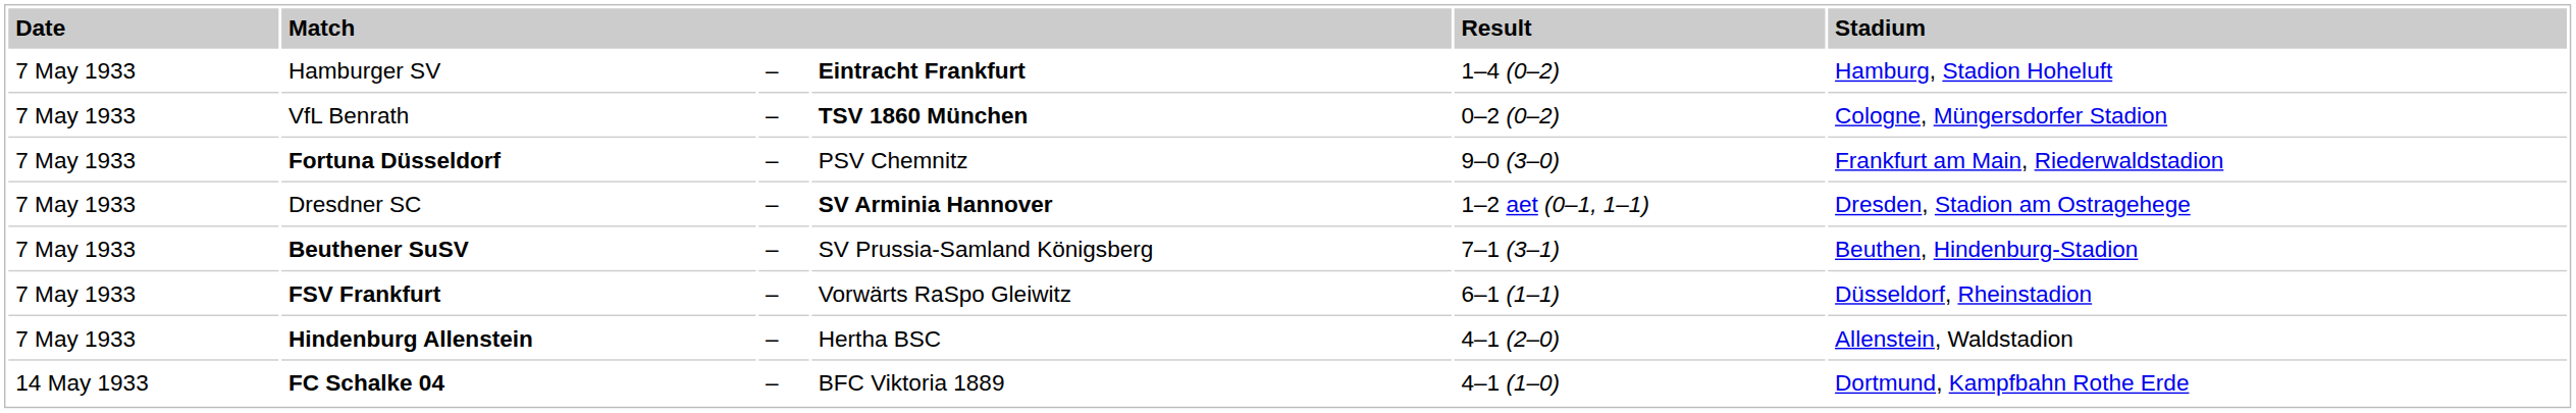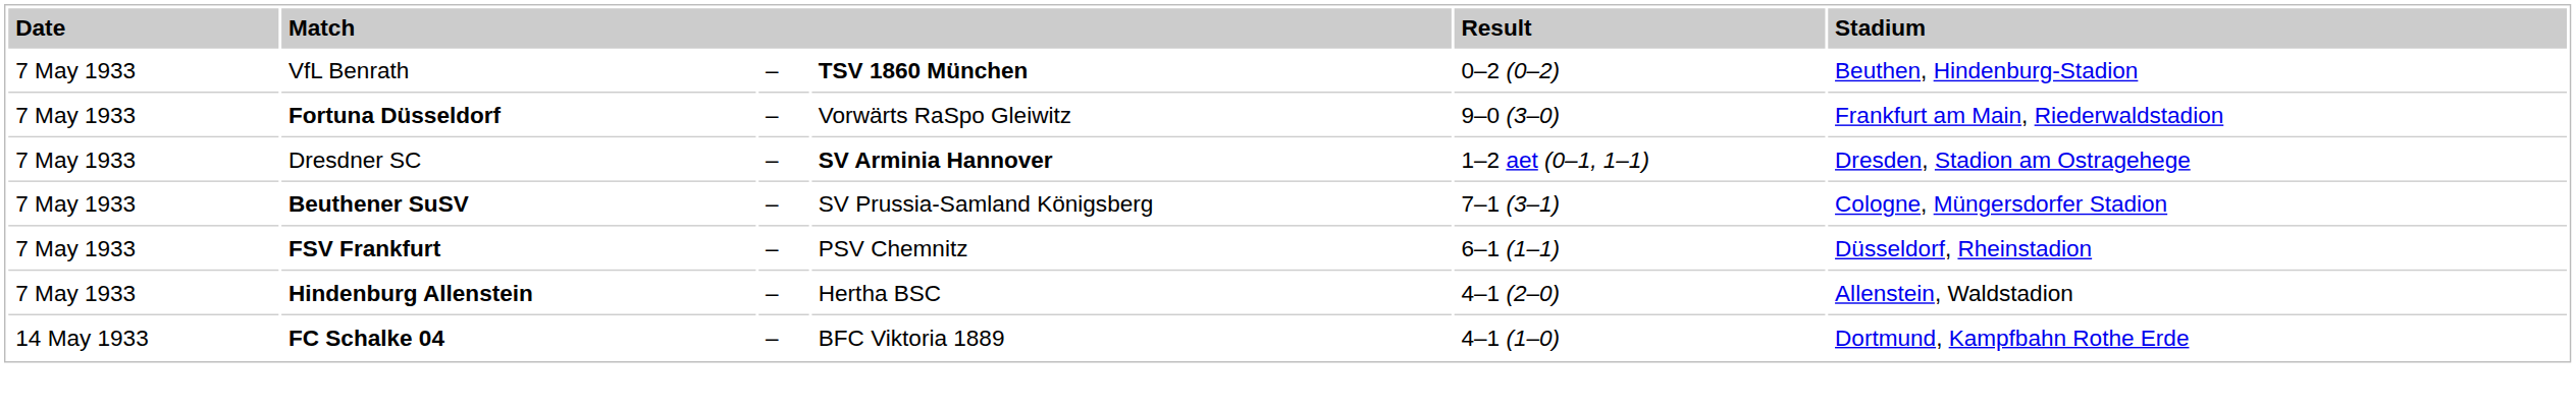- row: 7 May 1933 | Hamburger SV | – | Eintracht Frankfurt | 1–4 (0–2) | Hamburg, Stadion Hoheluft
VfL Benrath | column 6: Cologne, Müngersdorfer Stadion -> Beuthen, Hindenburg-Stadion
Fortuna Düsseldorf | column 4: PSV Chemnitz -> Vorwärts RaSpo Gleiwitz
Beuthener SuSV | column 6: Beuthen, Hindenburg-Stadion -> Cologne, Müngersdorfer Stadion
FSV Frankfurt | column 4: Vorwärts RaSpo Gleiwitz -> PSV Chemnitz
